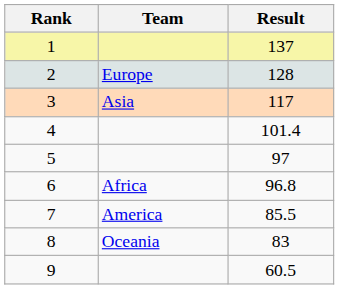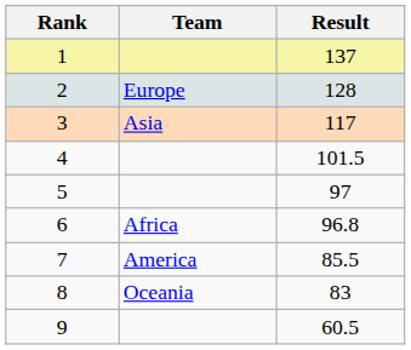4 | Result: 101.4 -> 101.5
